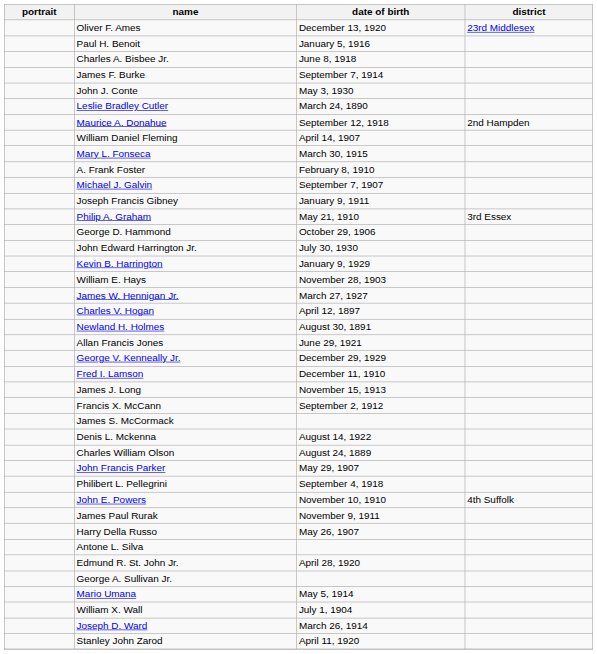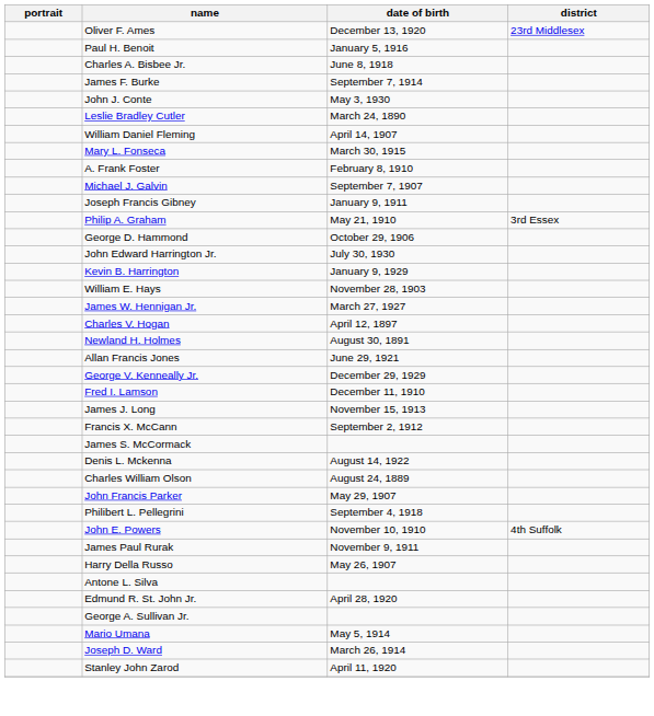- row: Maurice A. Donahue | September 12, 1918 | 2nd Hampden
- row: William X. Wall | July 1, 1904
